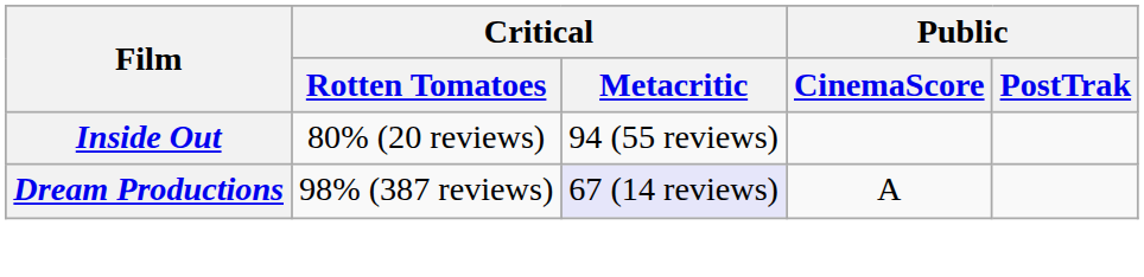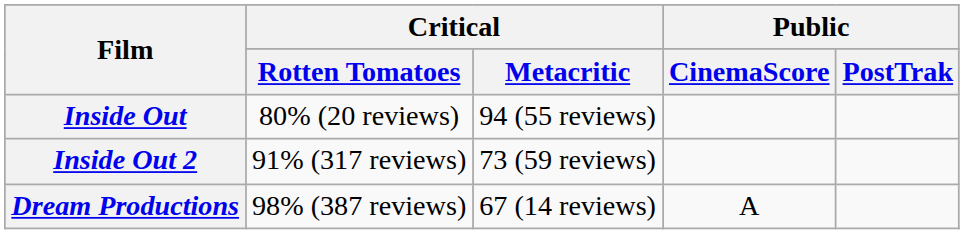+ row: Inside Out 2 | 91% (317 reviews) | 73 (59 reviews)
Dream Productions | Critical / Metacritic: lavender background -> no background
